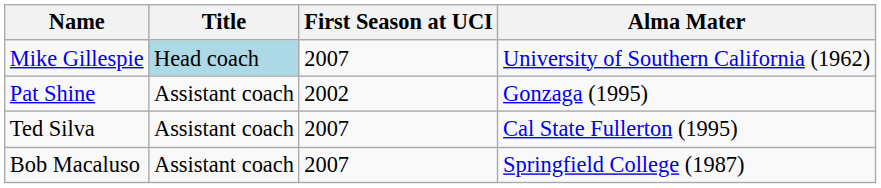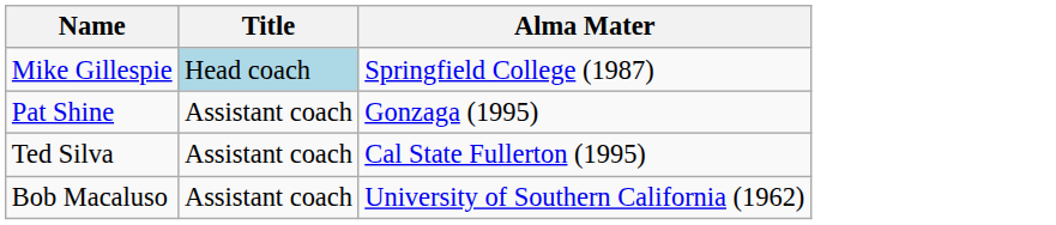- column: First Season at UCI | 2007 | 2002 | 2007 | 2007
Mike Gillespie | Alma Mater: University of Southern California (1962) -> Springfield College (1987)
Bob Macaluso | Alma Mater: Springfield College (1987) -> University of Southern California (1962)
